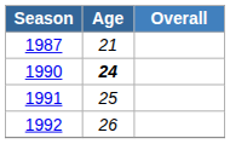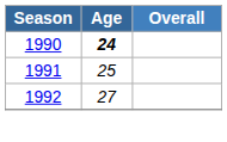- row: 1987 | 21
1992 | Age: 26 -> 27
